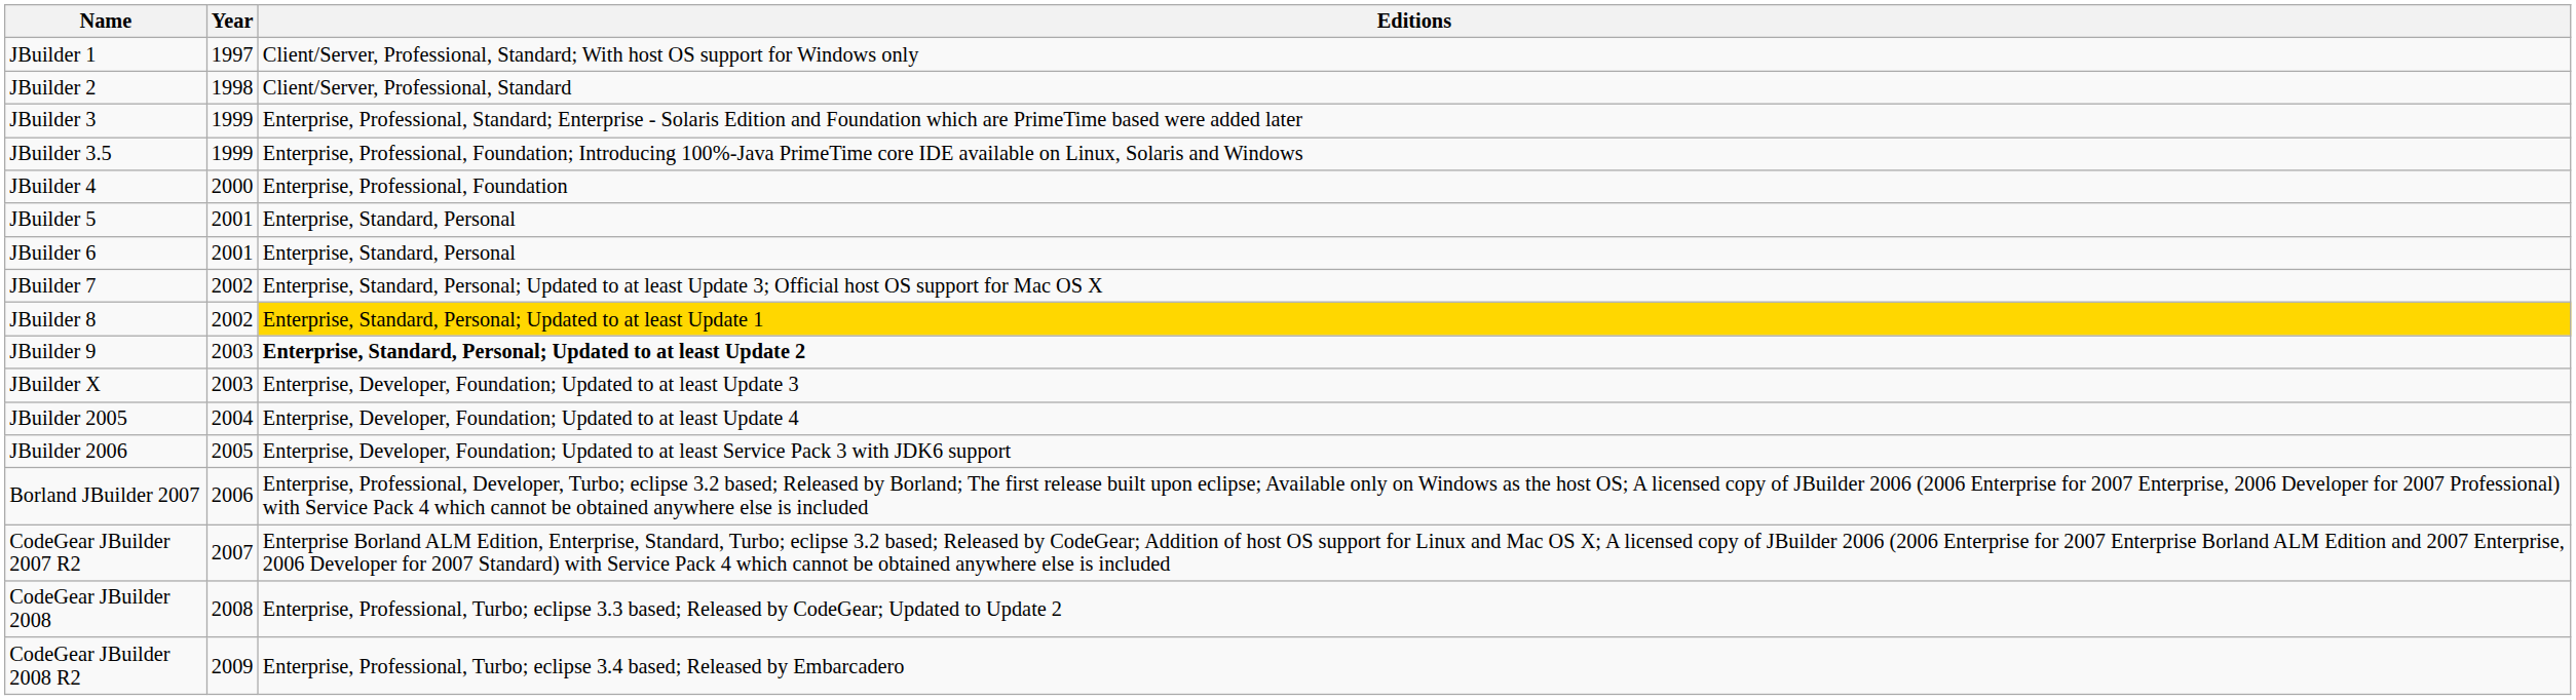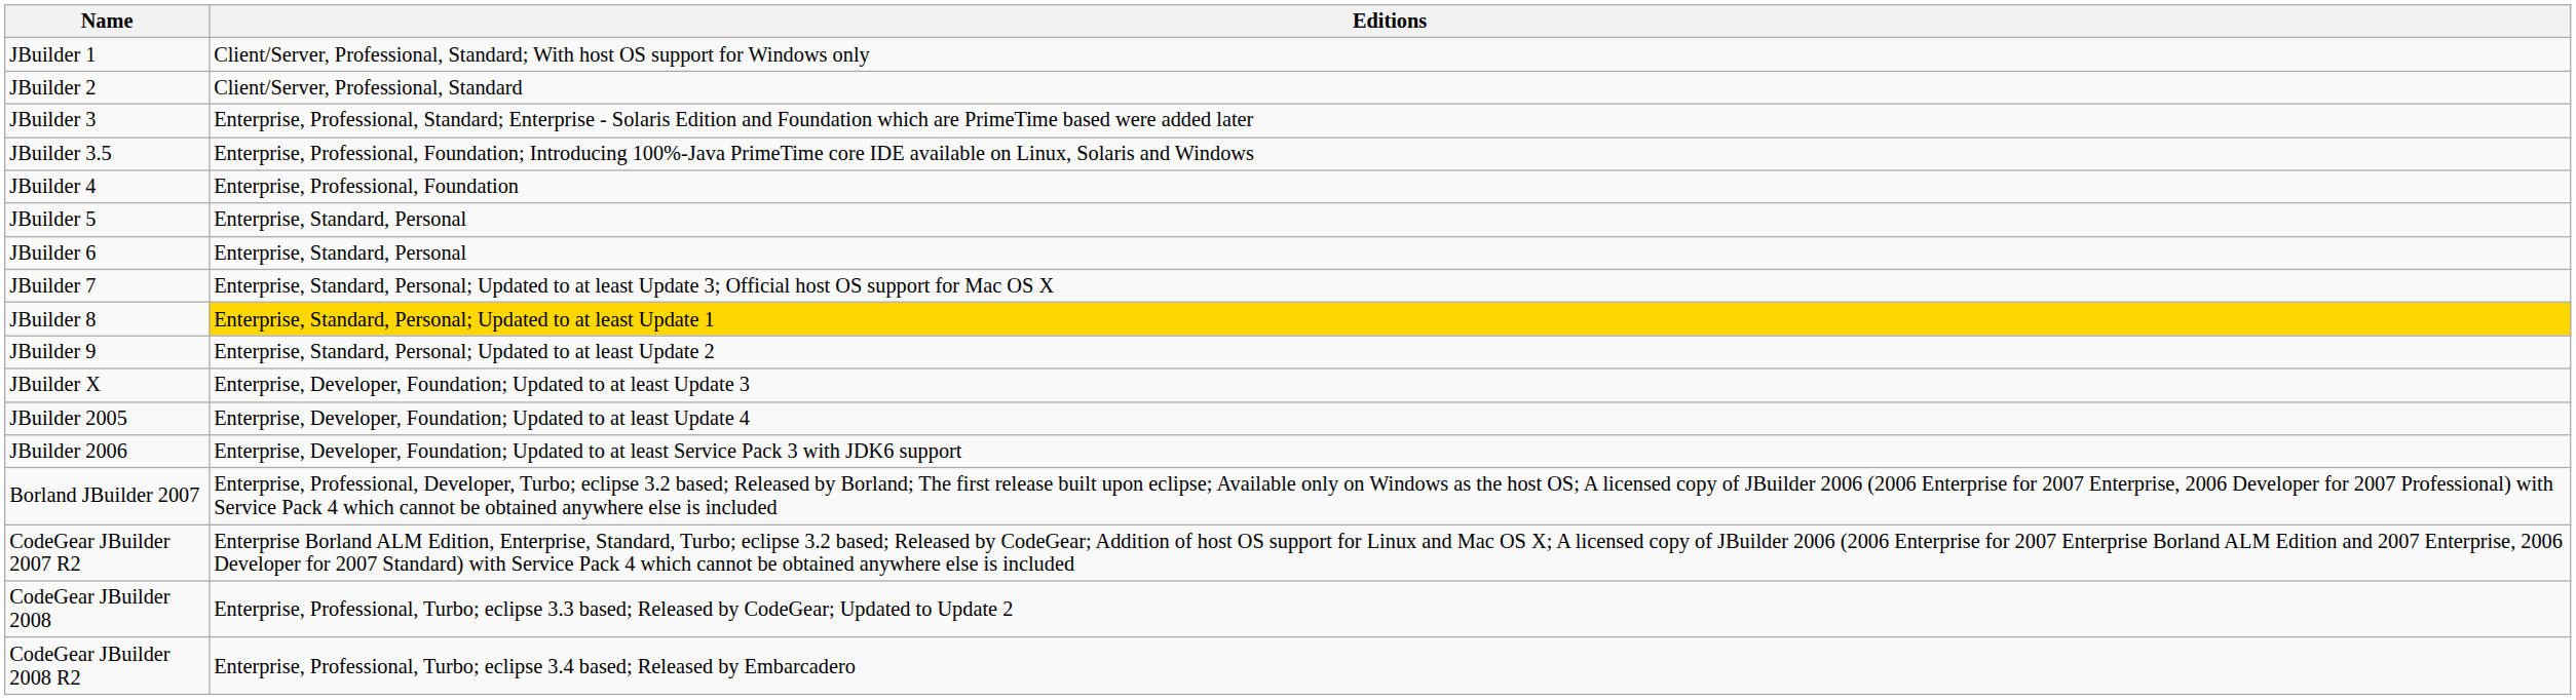- column: Year | 1997 | 1998 | 1999 | 1999 | 2000 | 2001 | 2001 | 2002 | 2002 | 2003 | 2003 | 2004 | 2005 | 2006 | 2007 | 2008 | 2009
JBuilder 9 | Editions: bold -> normal
